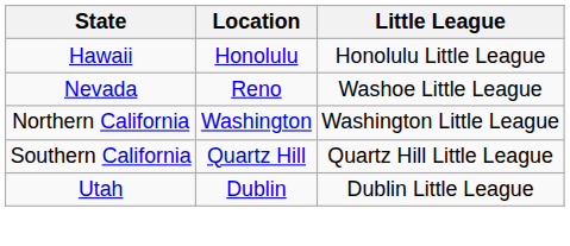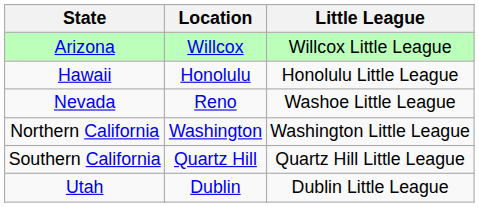+ row: Arizona | Willcox | Willcox Little League
